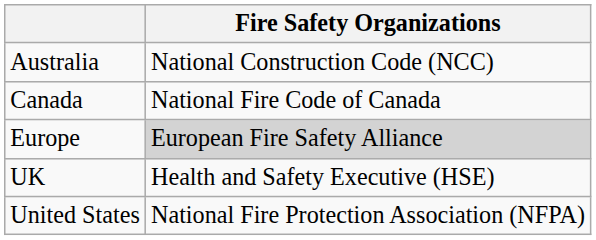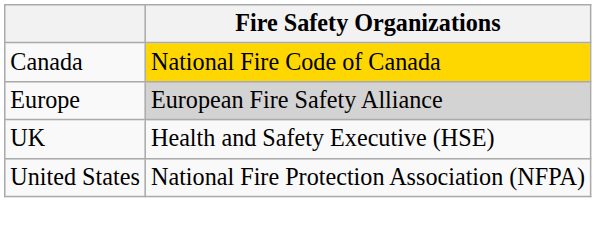- row: Australia | National Construction Code (NCC)
Canada | Fire Safety Organizations: no background -> gold background
